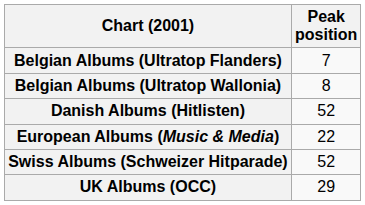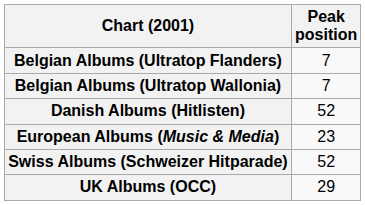Belgian Albums (Ultratop Wallonia) | Peak position: 8 -> 7
European Albums (Music & Media) | Peak position: 22 -> 23
